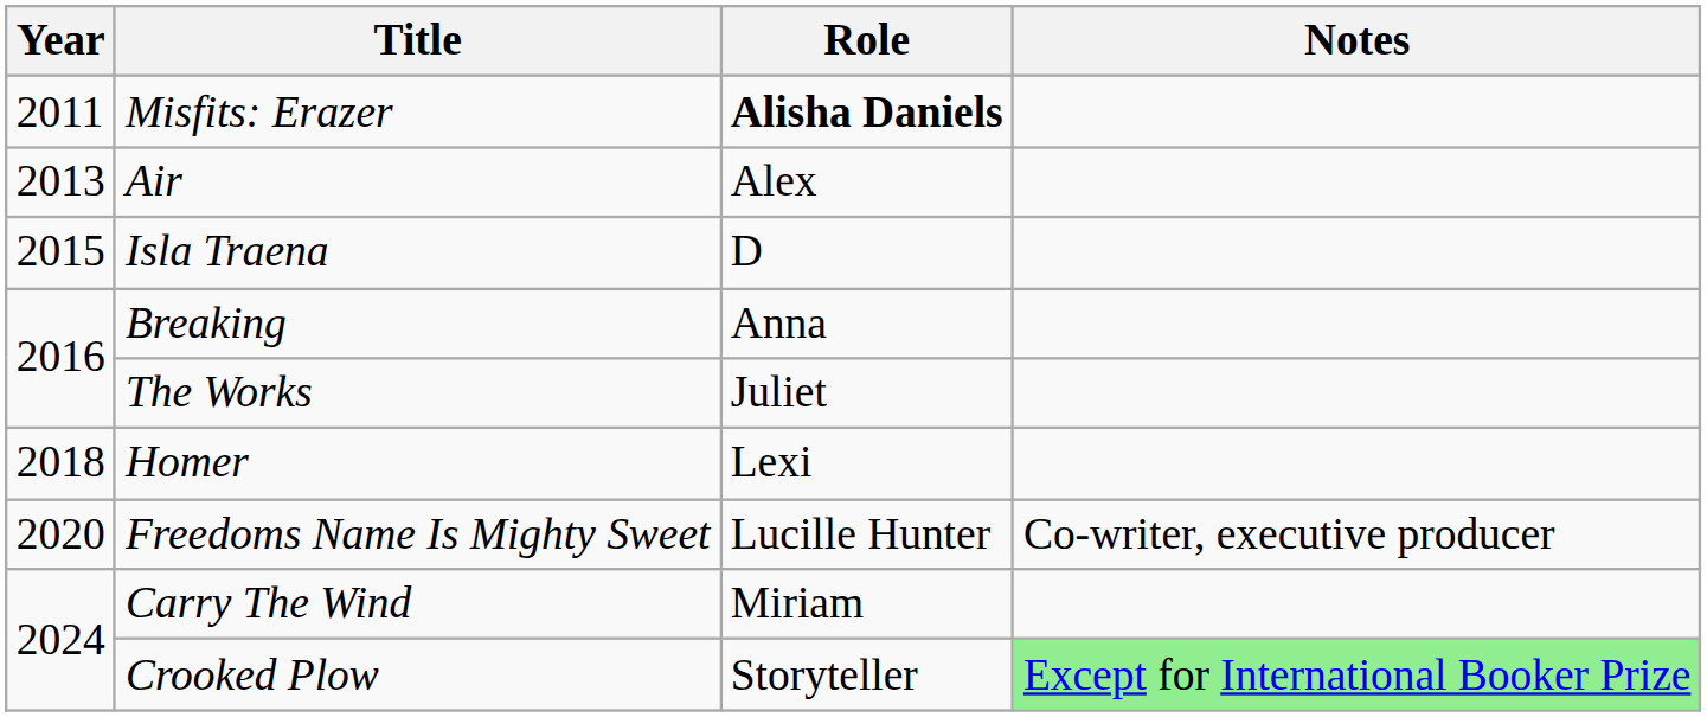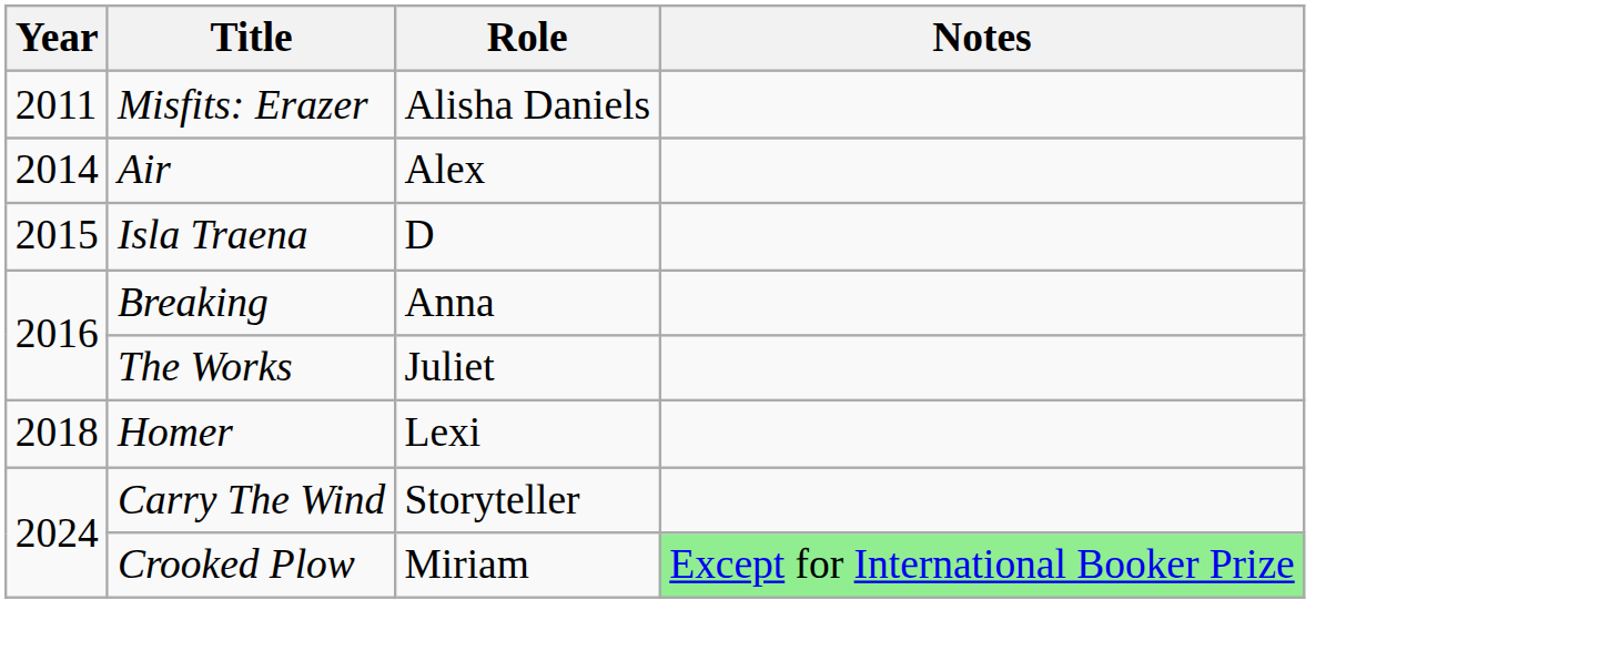Misfits: Erazer | Role: bold -> normal
Air | Year: 2013 -> 2014
- row: 2020 | Freedoms Name Is Mighty Sweet | Lucille Hunter | Co-writer, executive producer
Carry The Wind | Role: Miriam -> Storyteller
Crooked Plow | Role: Storyteller -> Miriam
